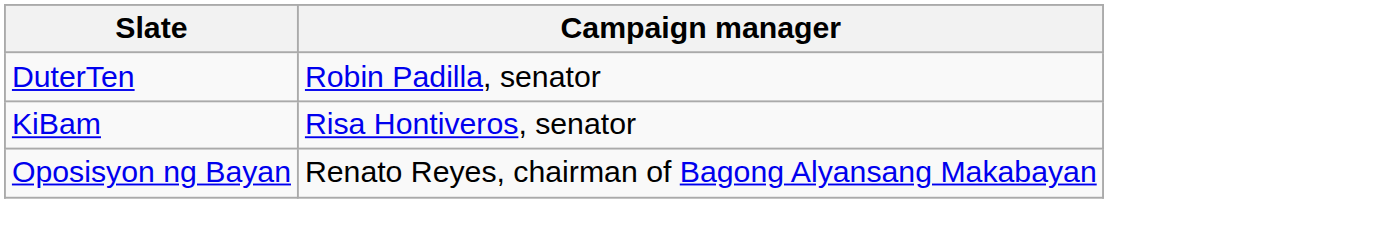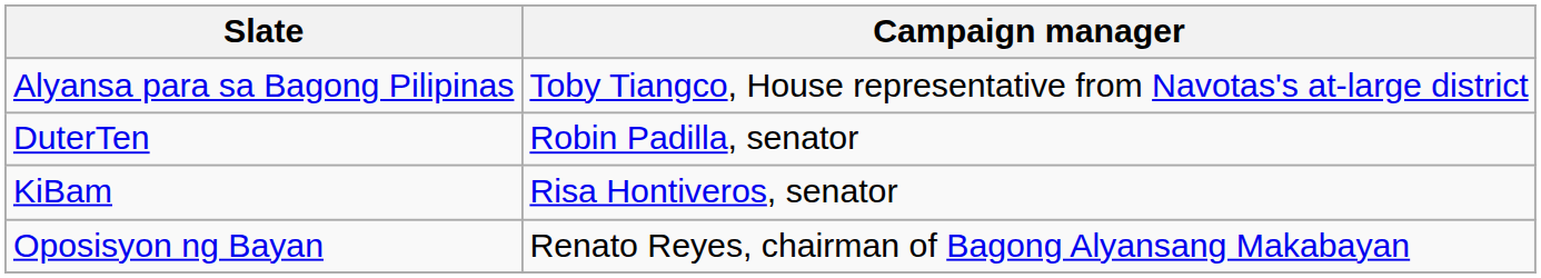+ row: Alyansa para sa Bagong Pilipinas | Toby Tiangco, House representative from Navotas's at-large district
